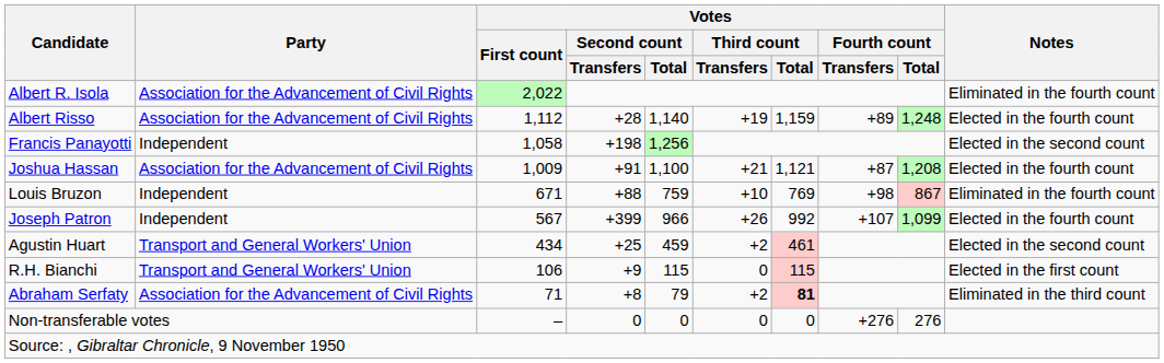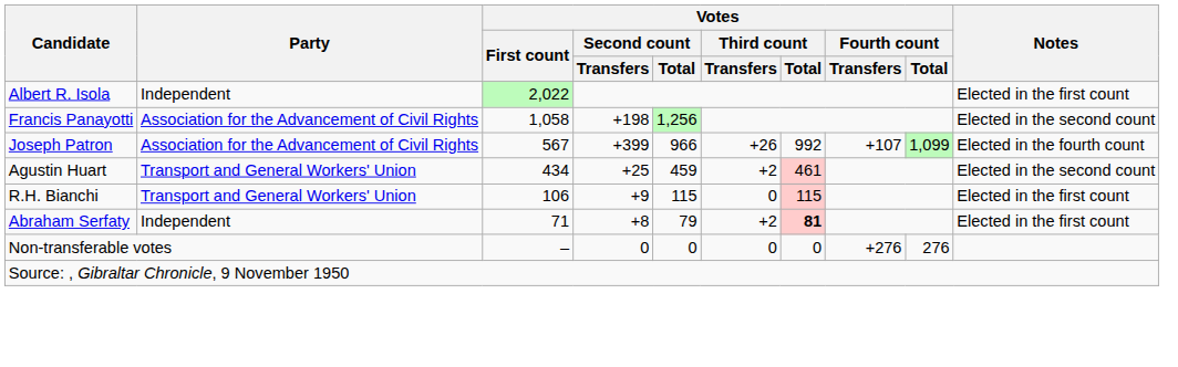Albert R. Isola | Party: Association for the Advancement of Civil Rights -> Independent
Albert R. Isola | Notes: Eliminated in the fourth count -> Elected in the first count
- row: Albert Risso | Association for the Advancement of Civil Rights | 1,112 | +28 | 1,140 | +19 | 1,159 | +89 | 1,248 | Elected in the fourth count
Francis Panayotti | Party: Independent -> Association for the Advancement of Civil Rights
- row: Joshua Hassan | Association for the Advancement of Civil Rights | 1,009 | +91 | 1,100 | +21 | 1,121 | +87 | 1,208 | Elected in the fourth count
- row: Louis Bruzon | Independent | 671 | +88 | 759 | +10 | 769 | +98 | 867 | Eliminated in the fourth count
Joseph Patron | Party: Independent -> Association for the Advancement of Civil Rights
Abraham Serfaty | Party: Association for the Advancement of Civil Rights -> Independent
Abraham Serfaty | Notes: Eliminated in the third count -> Elected in the first count
